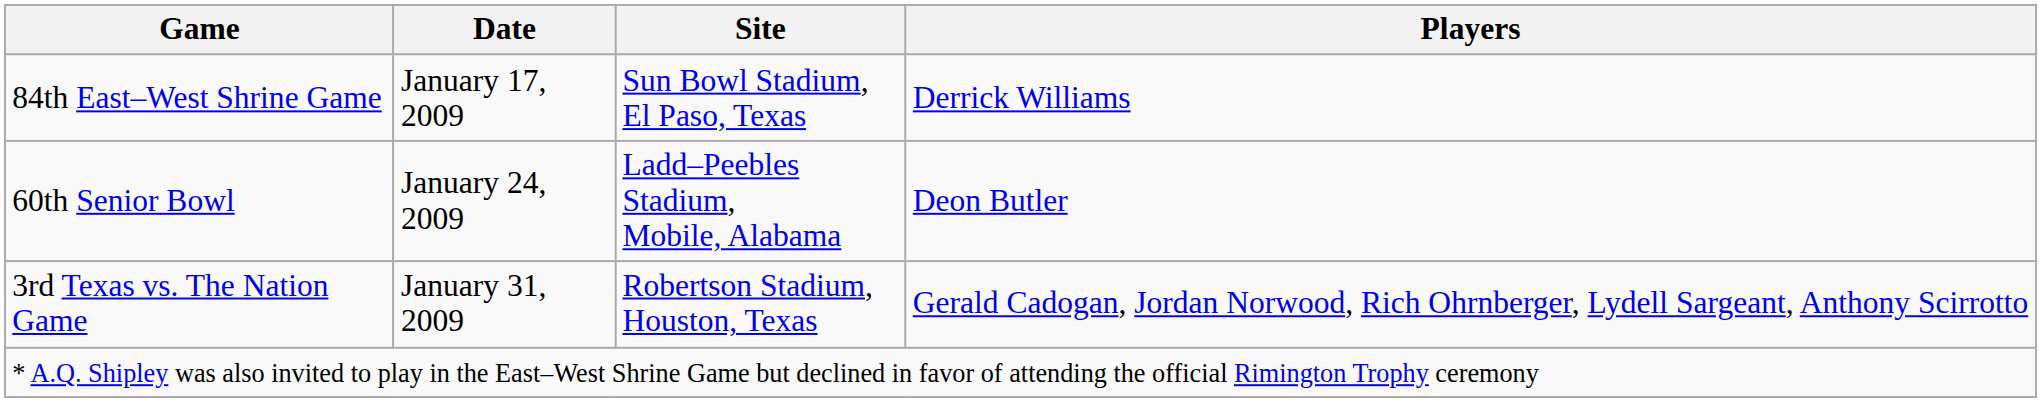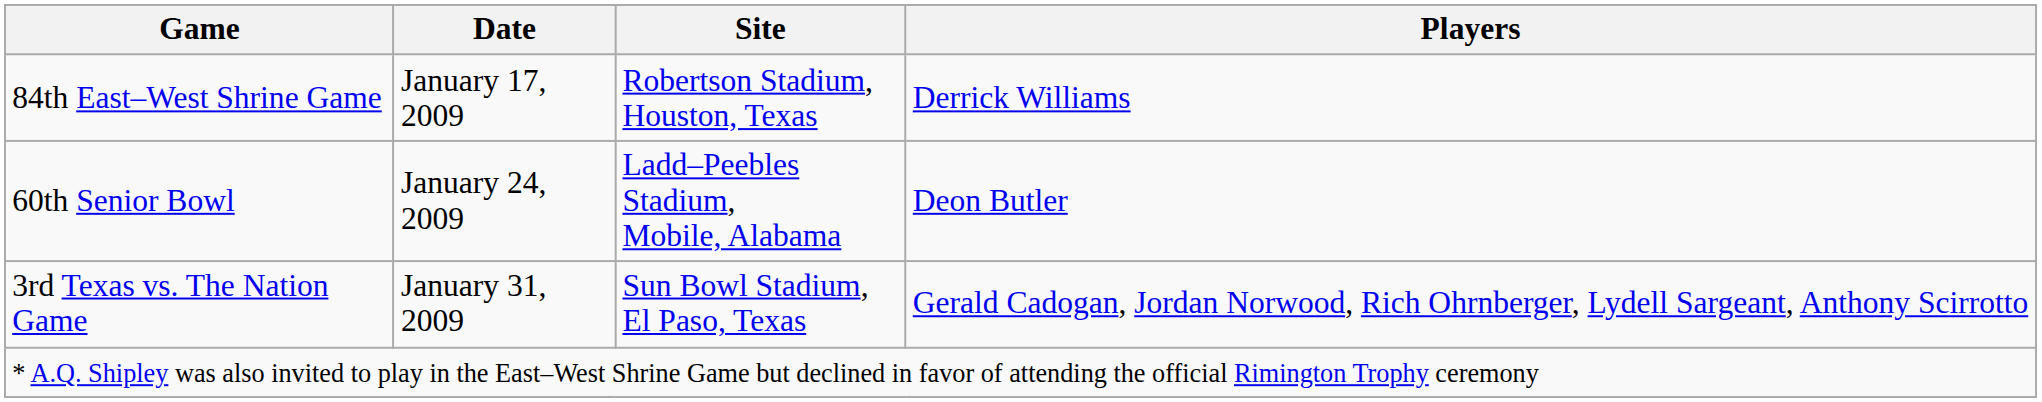84th East–West Shrine Game | Site: Sun Bowl Stadium, El Paso, Texas -> Robertson Stadium, Houston, Texas
3rd Texas vs. The Nation Game | Site: Robertson Stadium, Houston, Texas -> Sun Bowl Stadium, El Paso, Texas
